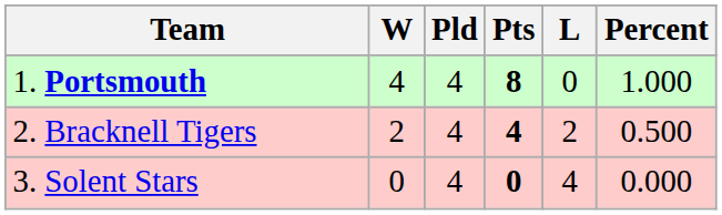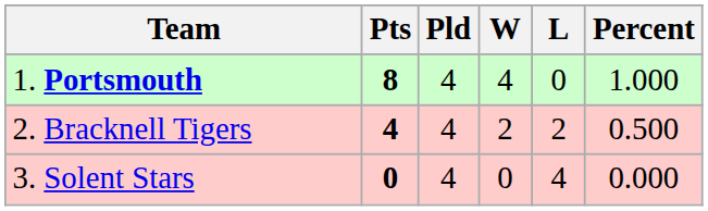columns swapped: Pts <-> W
